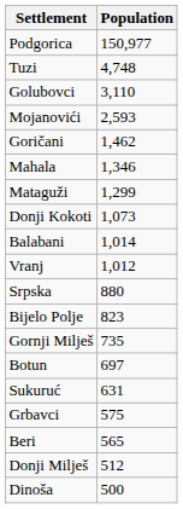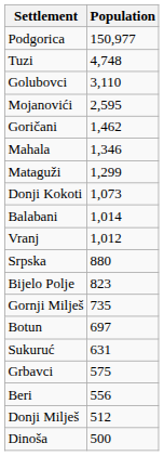Mojanovići | Population: 2,593 -> 2,595
Beri | Population: 565 -> 556
